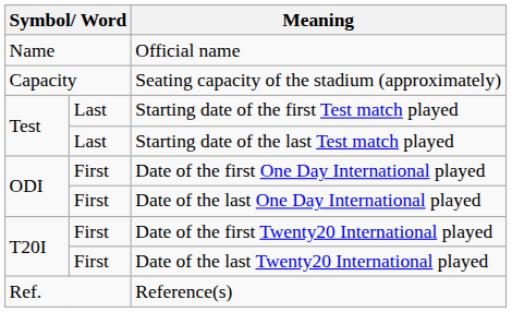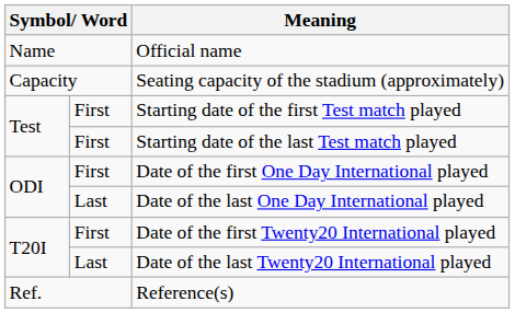Starting date of the first Test match played | column 2: Last -> First
Starting date of the last Test match played | column 2: Last -> First
Date of the last One Day International played | column 2: First -> Last
Date of the last Twenty20 International played | column 2: First -> Last
